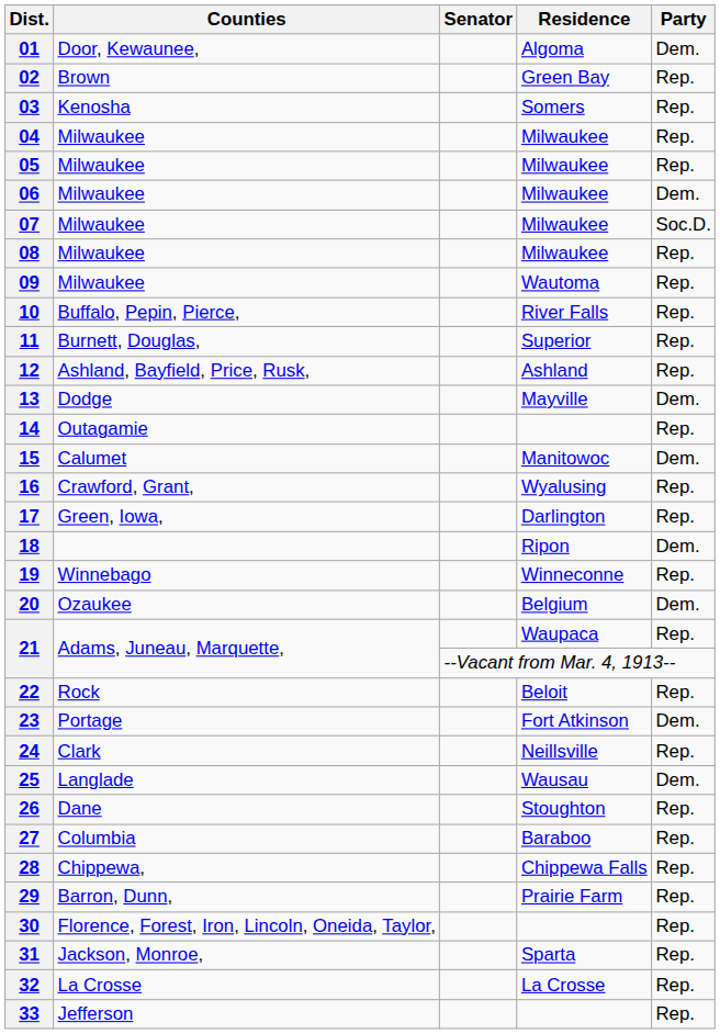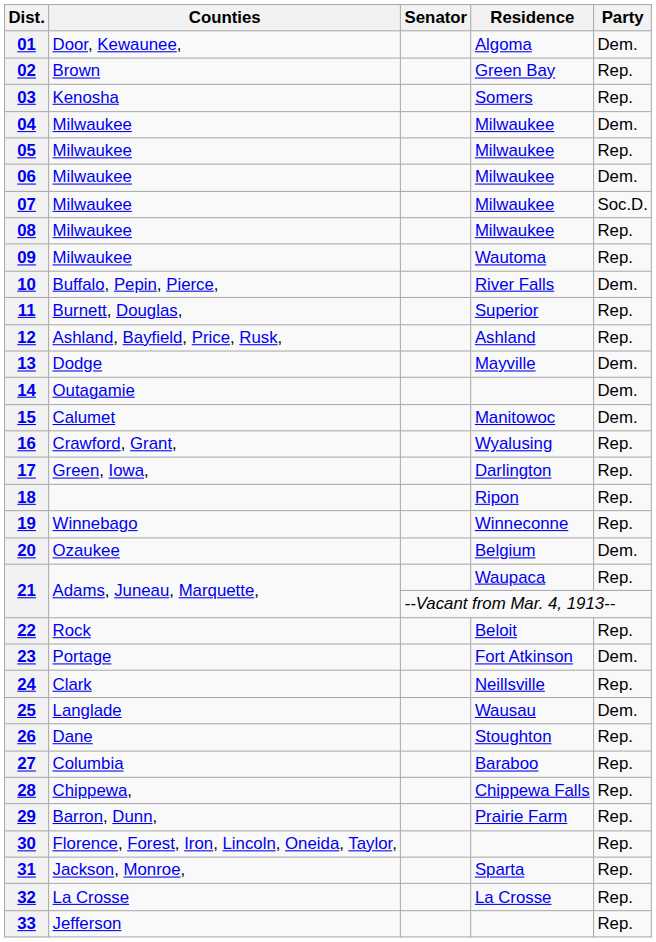04 | Party: Rep. -> Dem.
10 | Party: Rep. -> Dem.
14 | Party: Rep. -> Dem.
18 | Party: Dem. -> Rep.
